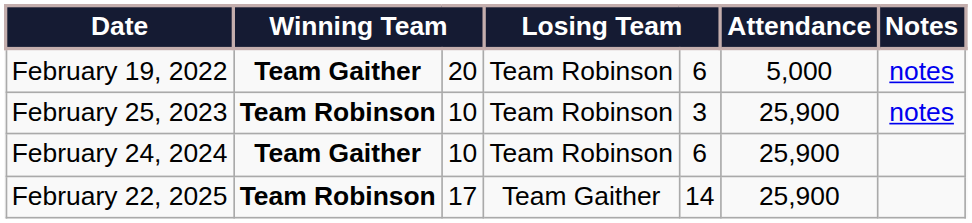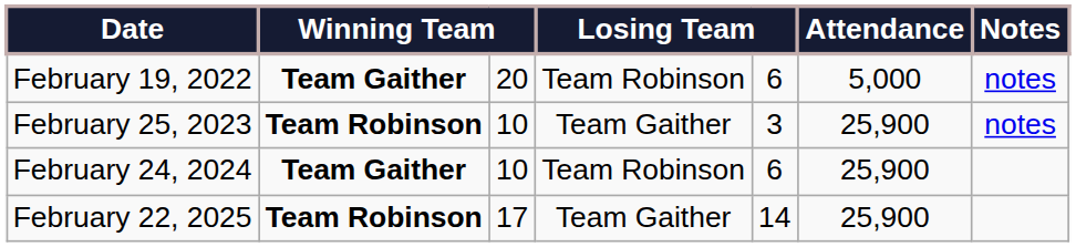February 25, 2023 | column 4: Team Robinson -> Team Gaither
